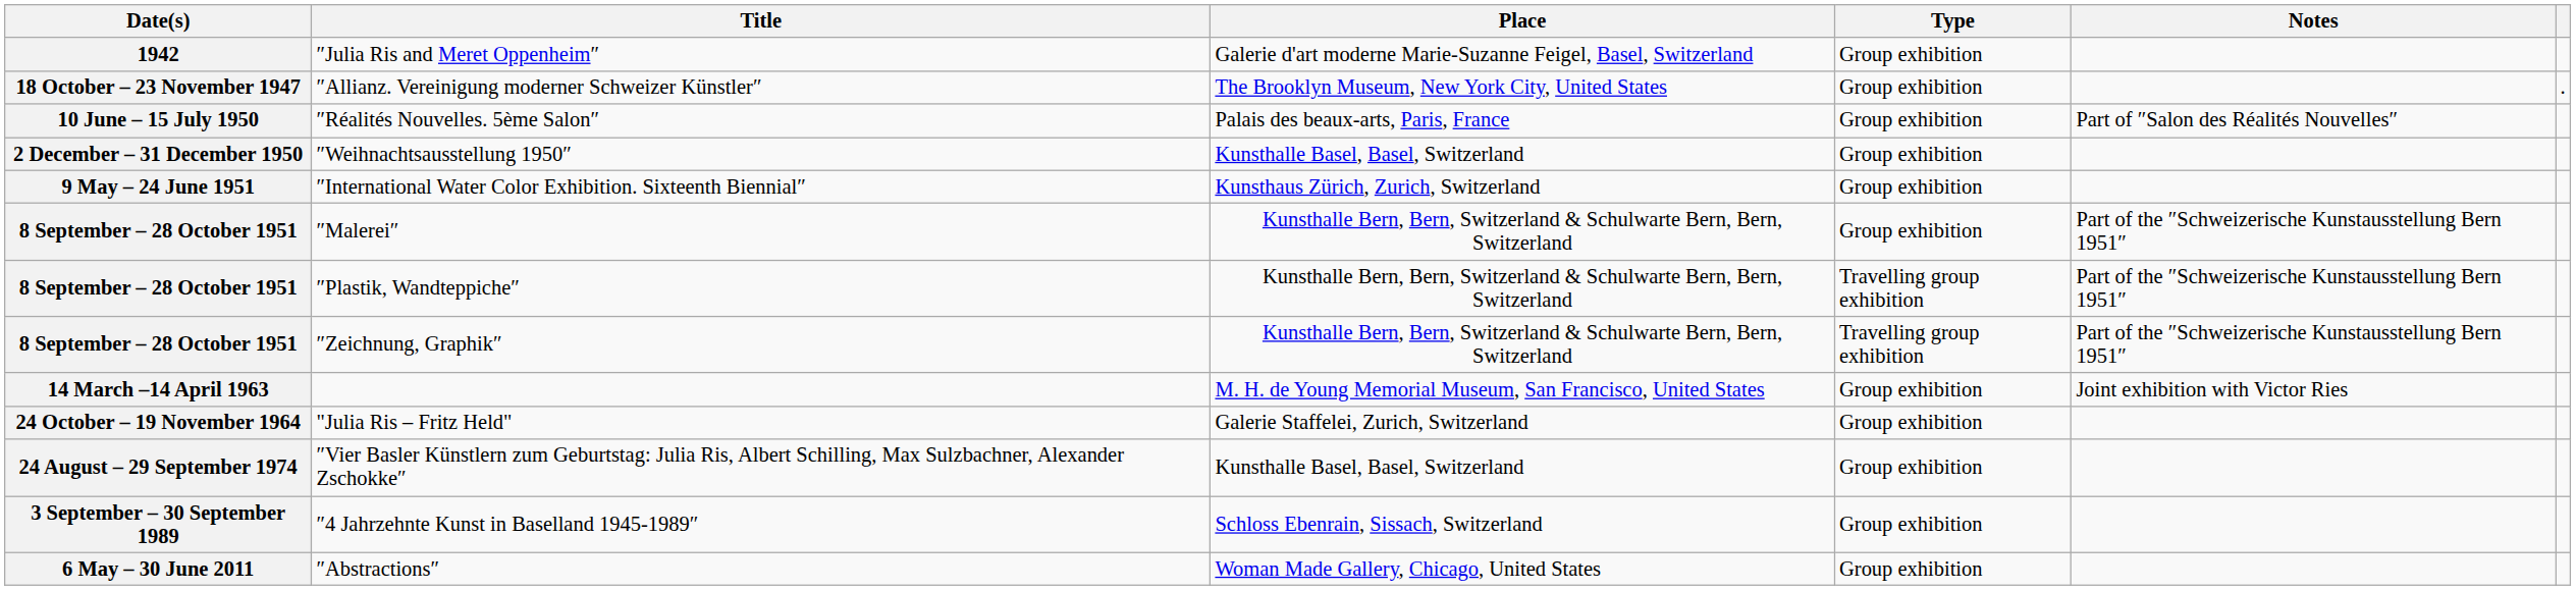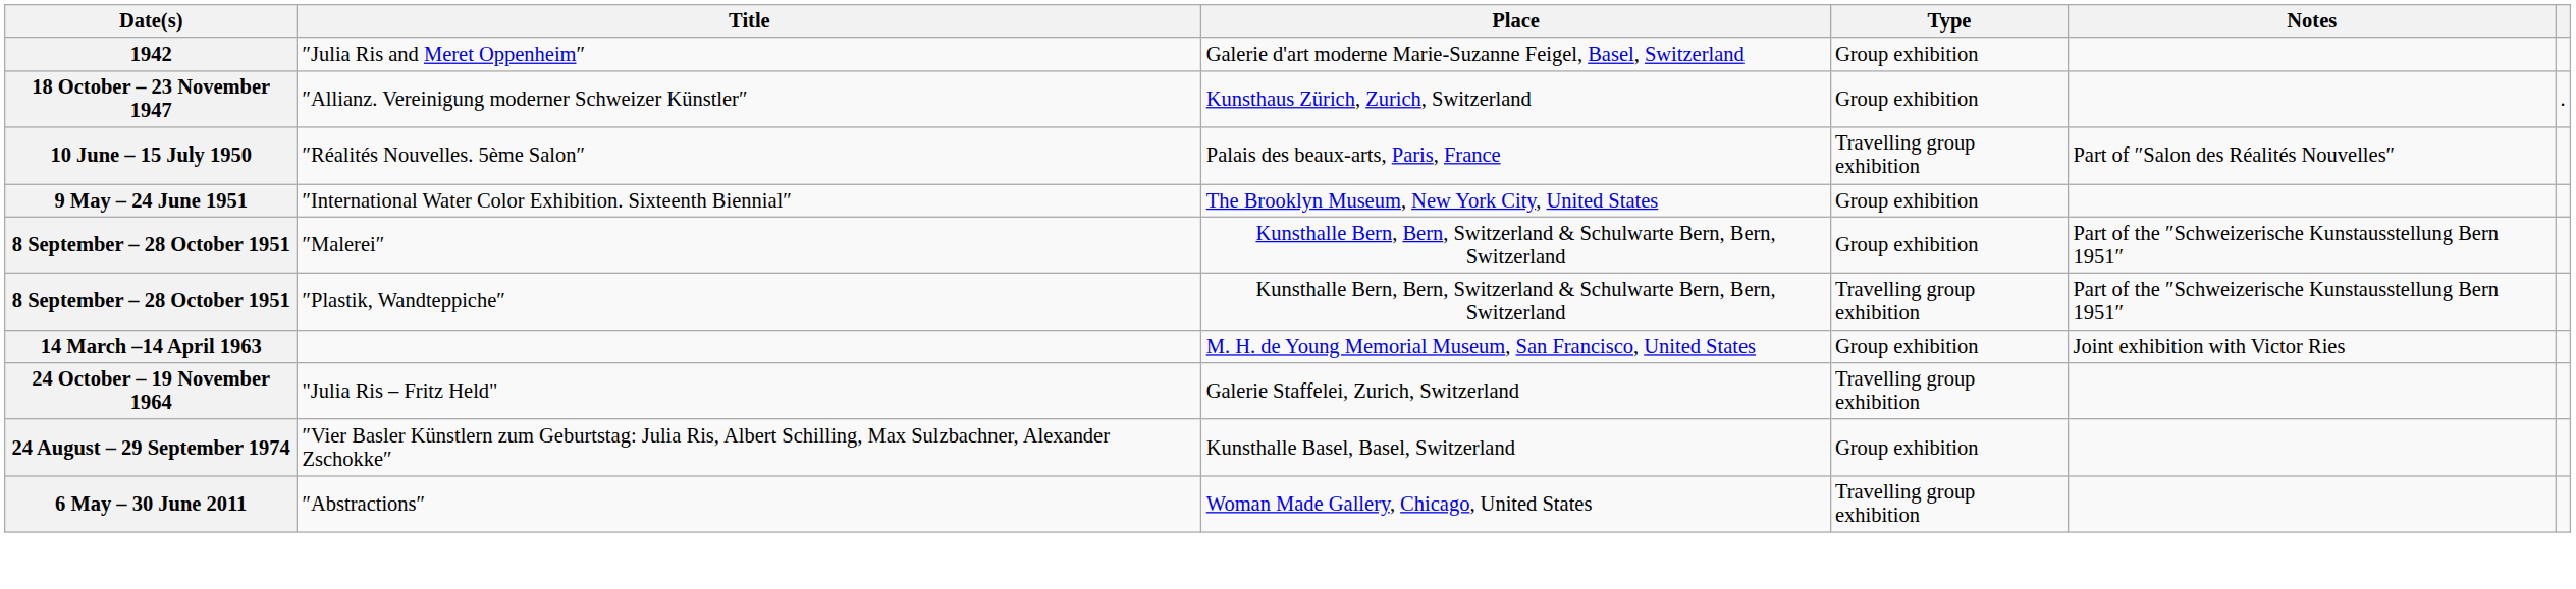″Allianz. Vereinigung moderner Schweizer Künstler″ | Place: The Brooklyn Museum, New York City, United States -> Kunsthaus Zürich, Zurich, Switzerland
″Réalités Nouvelles. 5ème Salon″ | Type: Group exhibition -> Travelling group exhibition
- row: 2 December – 31 December 1950 | ″Weihnachtsausstellung 1950″ | Kunsthalle Basel, Basel, Switzerland | Group exhibition
″International Water Color Exhibition. Sixteenth Biennial″ | Place: Kunsthaus Zürich, Zurich, Switzerland -> The Brooklyn Museum, New York City, United States
- row: 8 September – 28 October 1951 | ″Zeichnung, Graphik″ | Kunsthalle Bern, Bern, Switzerland & Schulwarte Bern, Bern, Switzerland | Travelling group exhibition | Part of the ″Schweizerische Kunstausstellung Bern 1951″
"Julia Ris – Fritz Held" | Type: Group exhibition -> Travelling group exhibition
- row: 3 September – 30 September 1989 | ″4 Jahrzehnte Kunst in Baselland 1945-1989″ | Schloss Ebenrain, Sissach, Switzerland | Group exhibition
″Abstractions″ | Type: Group exhibition -> Travelling group exhibition
